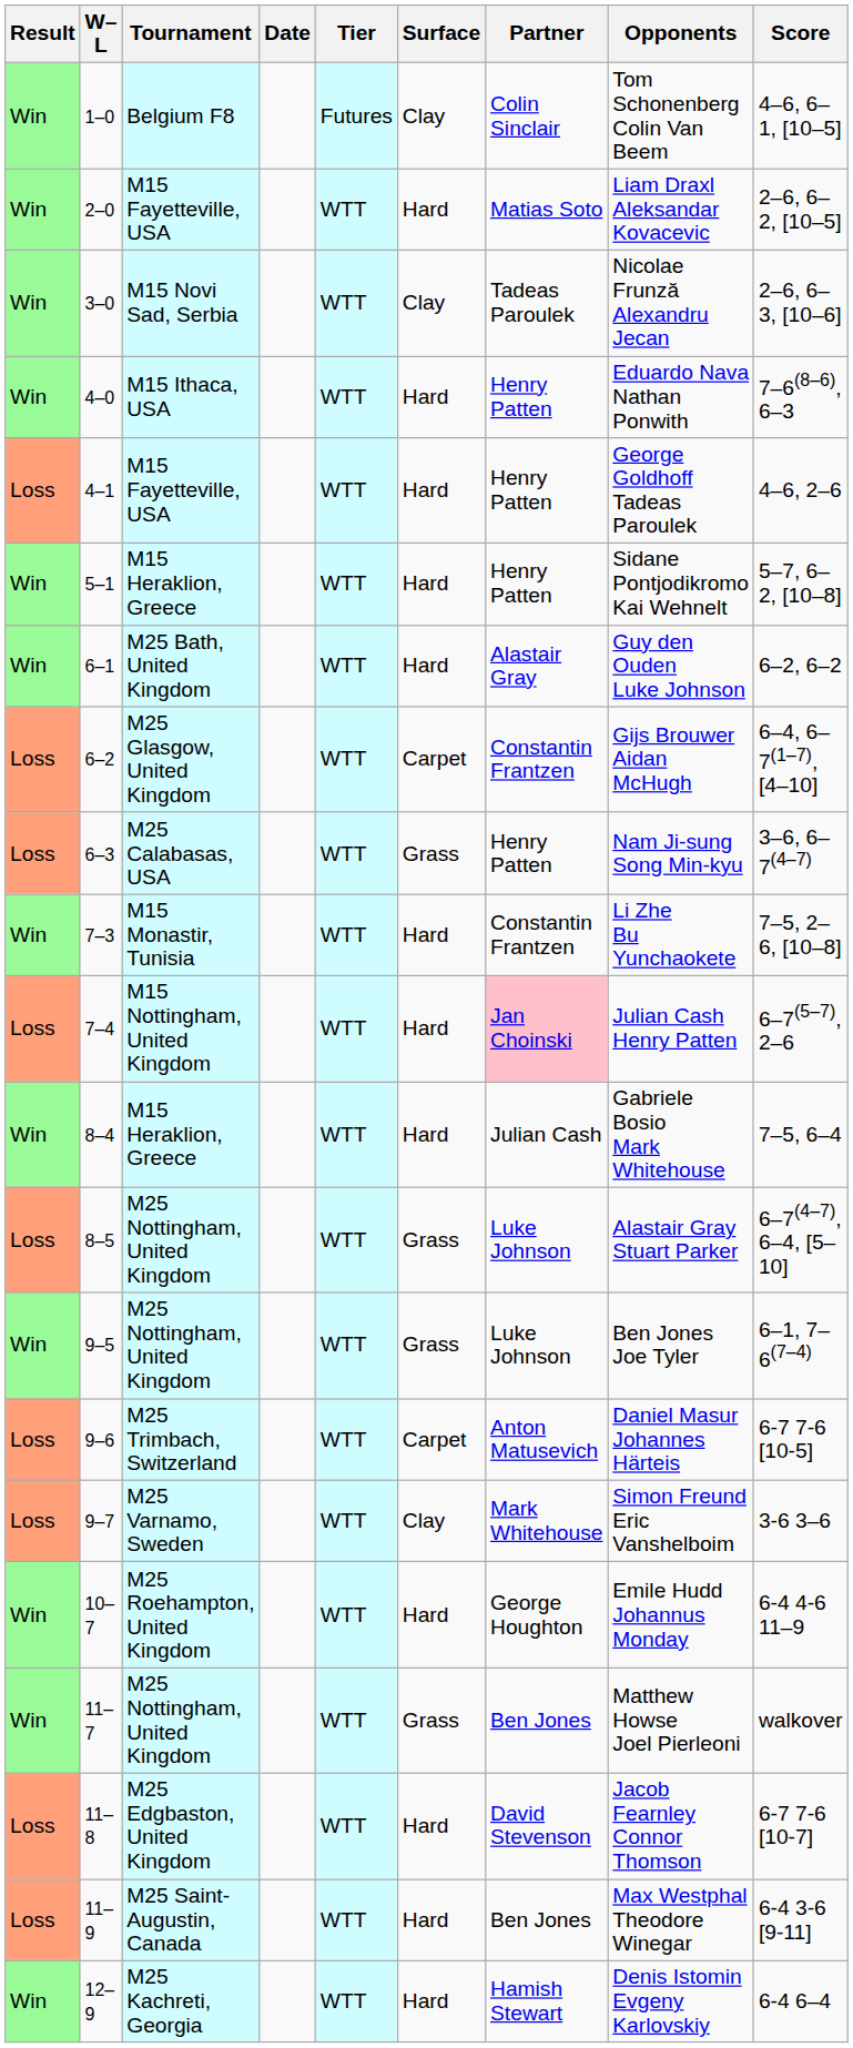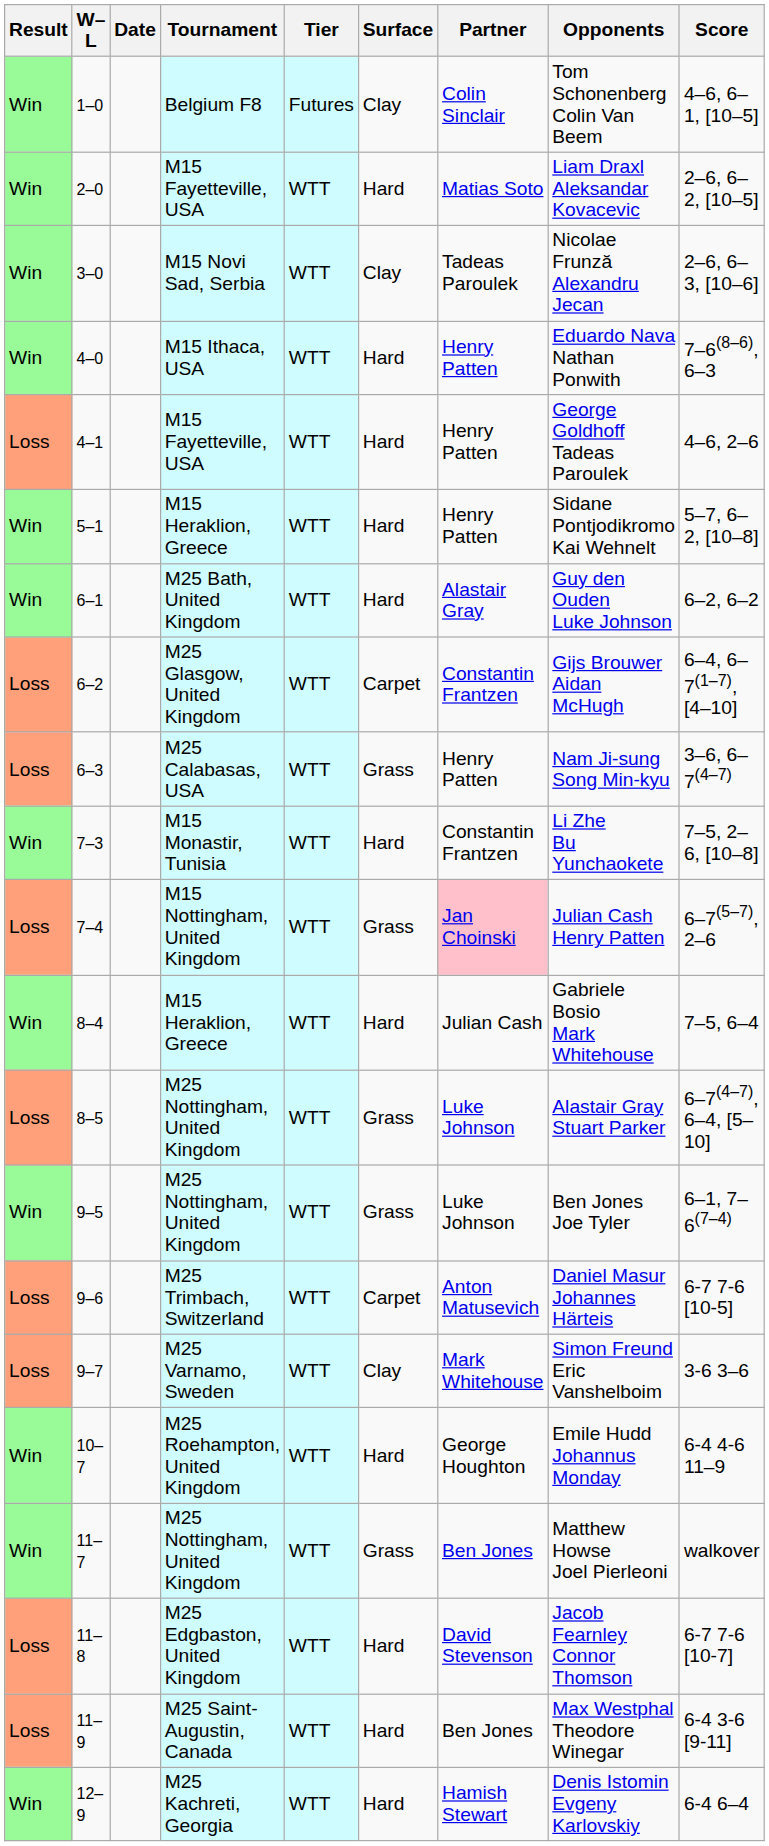columns swapped: Date <-> Tournament
7–4 | Surface: Hard -> Grass
